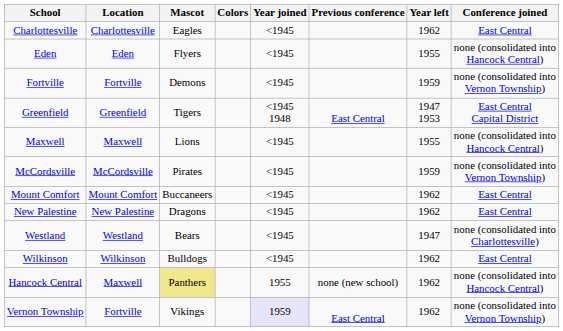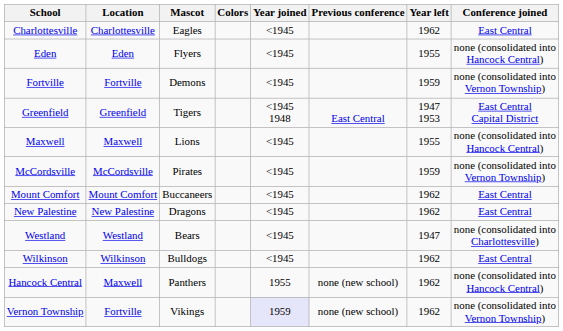Hancock Central | Mascot: khaki background -> no background
Vernon Township | Previous conference: East Central -> none (new school)
